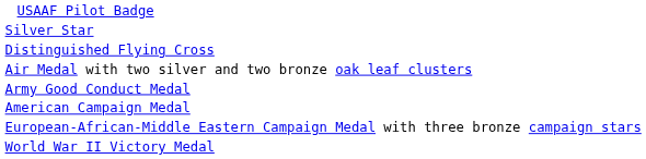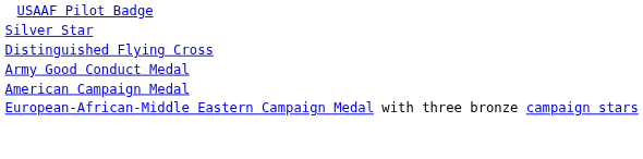- row: Air Medal with two silver and two bronze oak leaf clusters
- row: World War II Victory Medal
